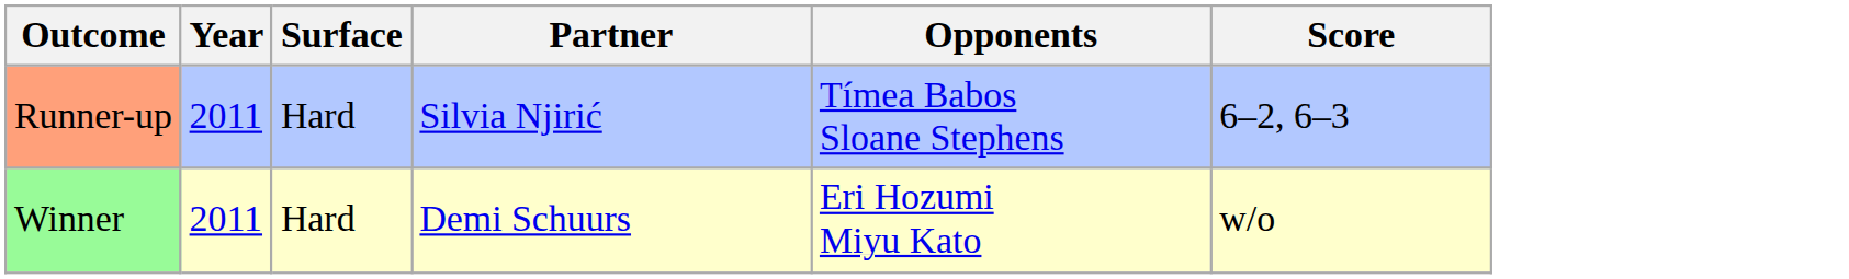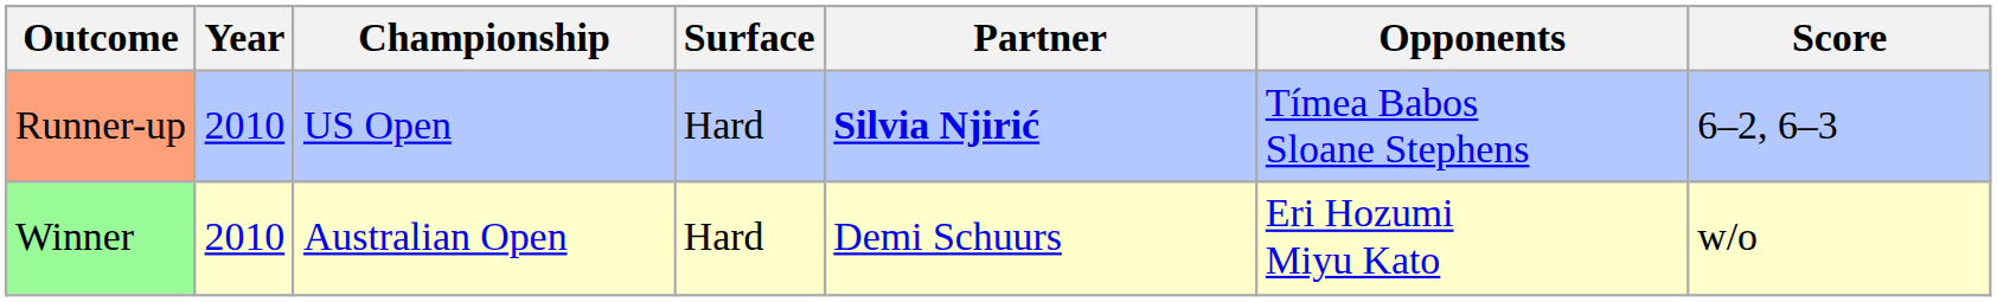+ column: Championship | US Open | Australian Open
Runner-up | Year: 2011 -> 2010
Runner-up | Partner: normal -> bold
Winner | Year: 2011 -> 2010
